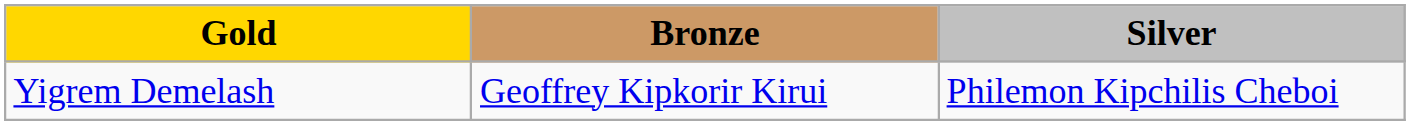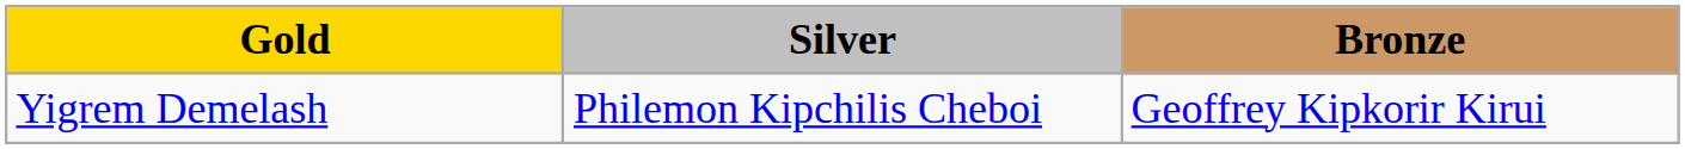columns swapped: Silver <-> Bronze
